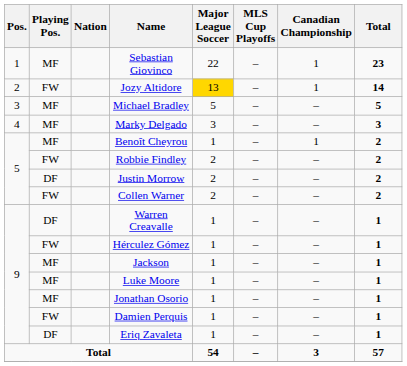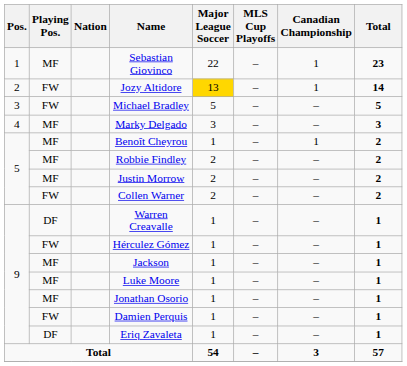Michael Bradley | Playing Pos.: MF -> FW
Robbie Findley | Playing Pos.: FW -> MF
Justin Morrow | Playing Pos.: DF -> MF
